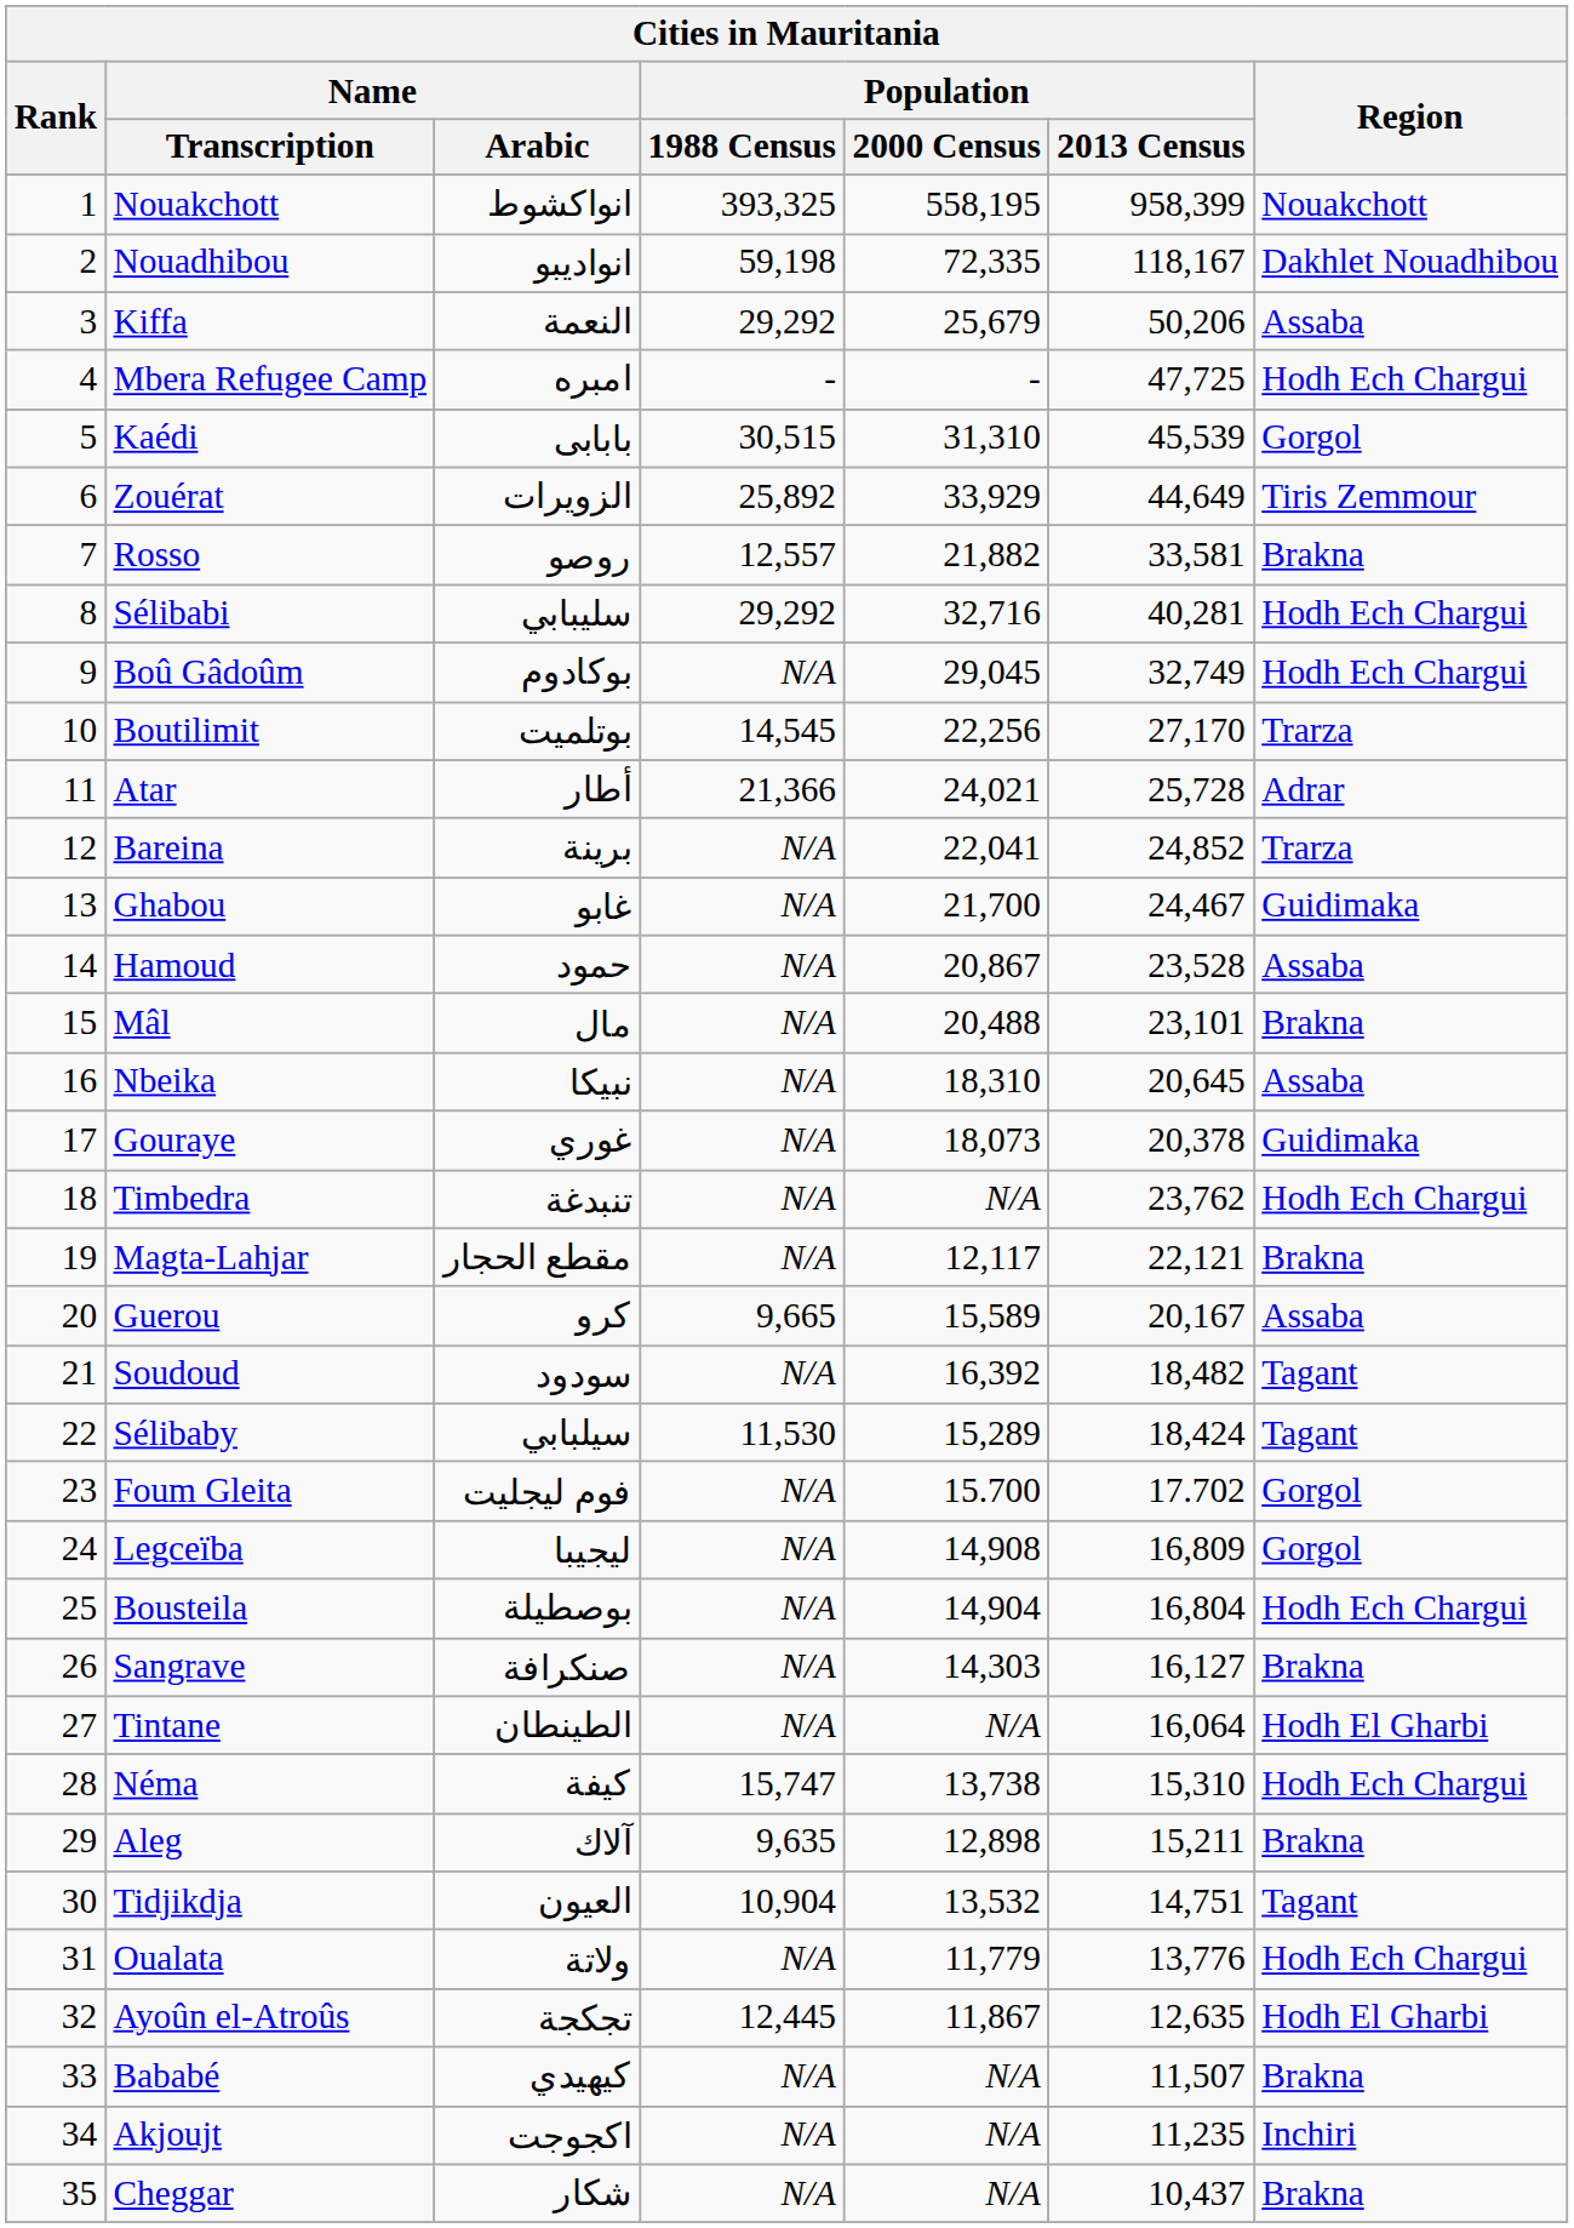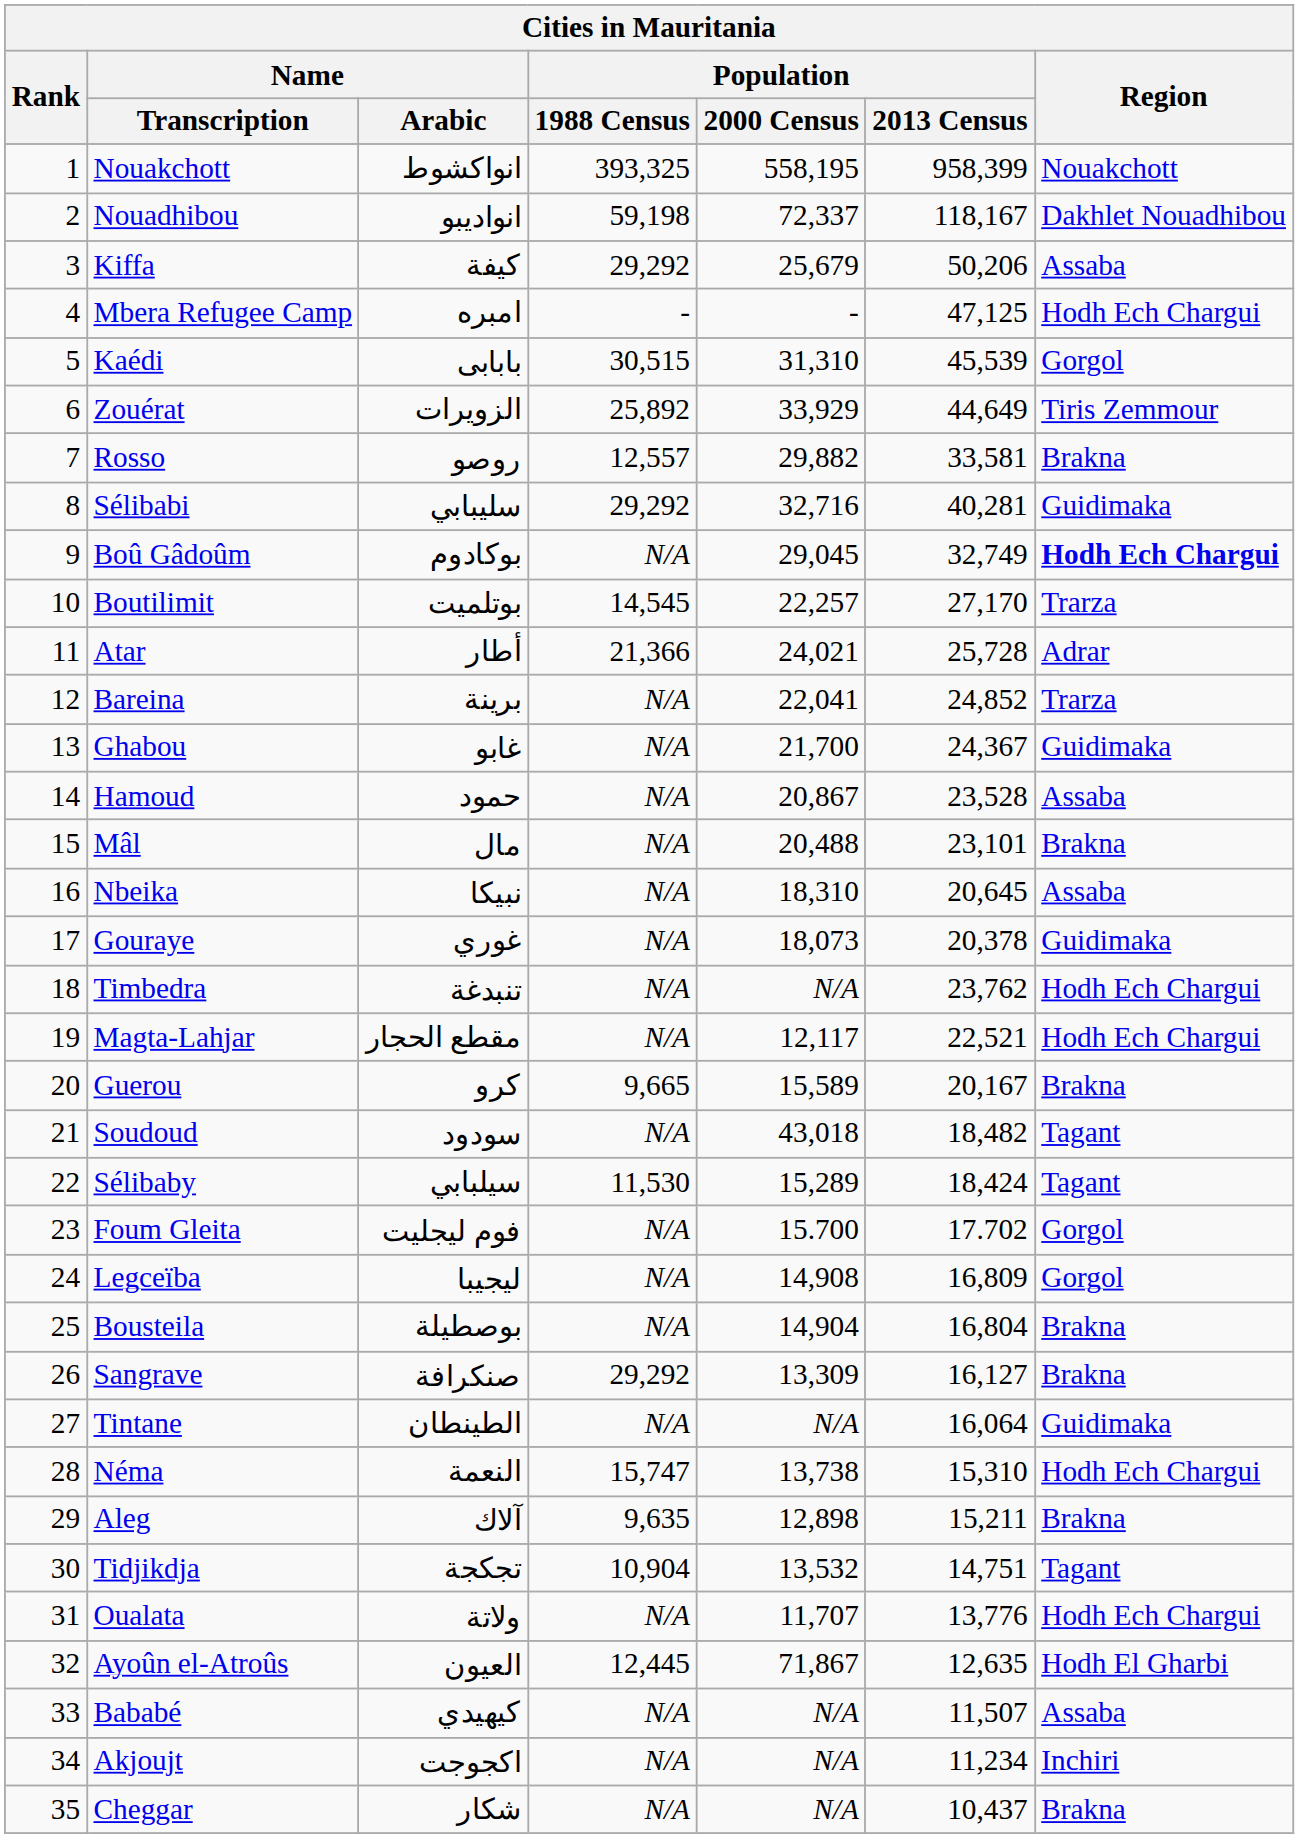Nouadhibou | Population / 2000 Census: 72,335 -> 72,337
Kiffa | Name / Arabic: النعمة -> كيفة
Mbera Refugee Camp | Population / 2013 Census: 47,725 -> 47,125
Rosso | Population / 2000 Census: 21,882 -> 29,882
Sélibabi | Region: Hodh Ech Chargui -> Guidimaka
Boû Gâdoûm | Region: normal -> bold
Boutilimit | Population / 2000 Census: 22,256 -> 22,257
Ghabou | Population / 2013 Census: 24,467 -> 24,367
Magta-Lahjar | Population / 2013 Census: 22,121 -> 22,521
Magta-Lahjar | Region: Brakna -> Hodh Ech Chargui
Guerou | Region: Assaba -> Brakna
Soudoud | Population / 2000 Census: 16,392 -> 43,018
Bousteila | Region: Hodh Ech Chargui -> Brakna
Sangrave | Population / 1988 Census: N/A -> 29,292
Sangrave | Population / 2000 Census: 14,303 -> 13,309
Tintane | Region: Hodh El Gharbi -> Guidimaka
Néma | Name / Arabic: كيفة -> النعمة
Tidjikdja | Name / Arabic: العيون -> تجكجة
Oualata | Population / 2000 Census: 11,779 -> 11,707
Ayoûn el-Atroûs | Name / Arabic: تجكجة -> العيون
Ayoûn el-Atroûs | Population / 2000 Census: 11,867 -> 71,867
Bababé | Region: Brakna -> Assaba
Akjoujt | Population / 2013 Census: 11,235 -> 11,234
